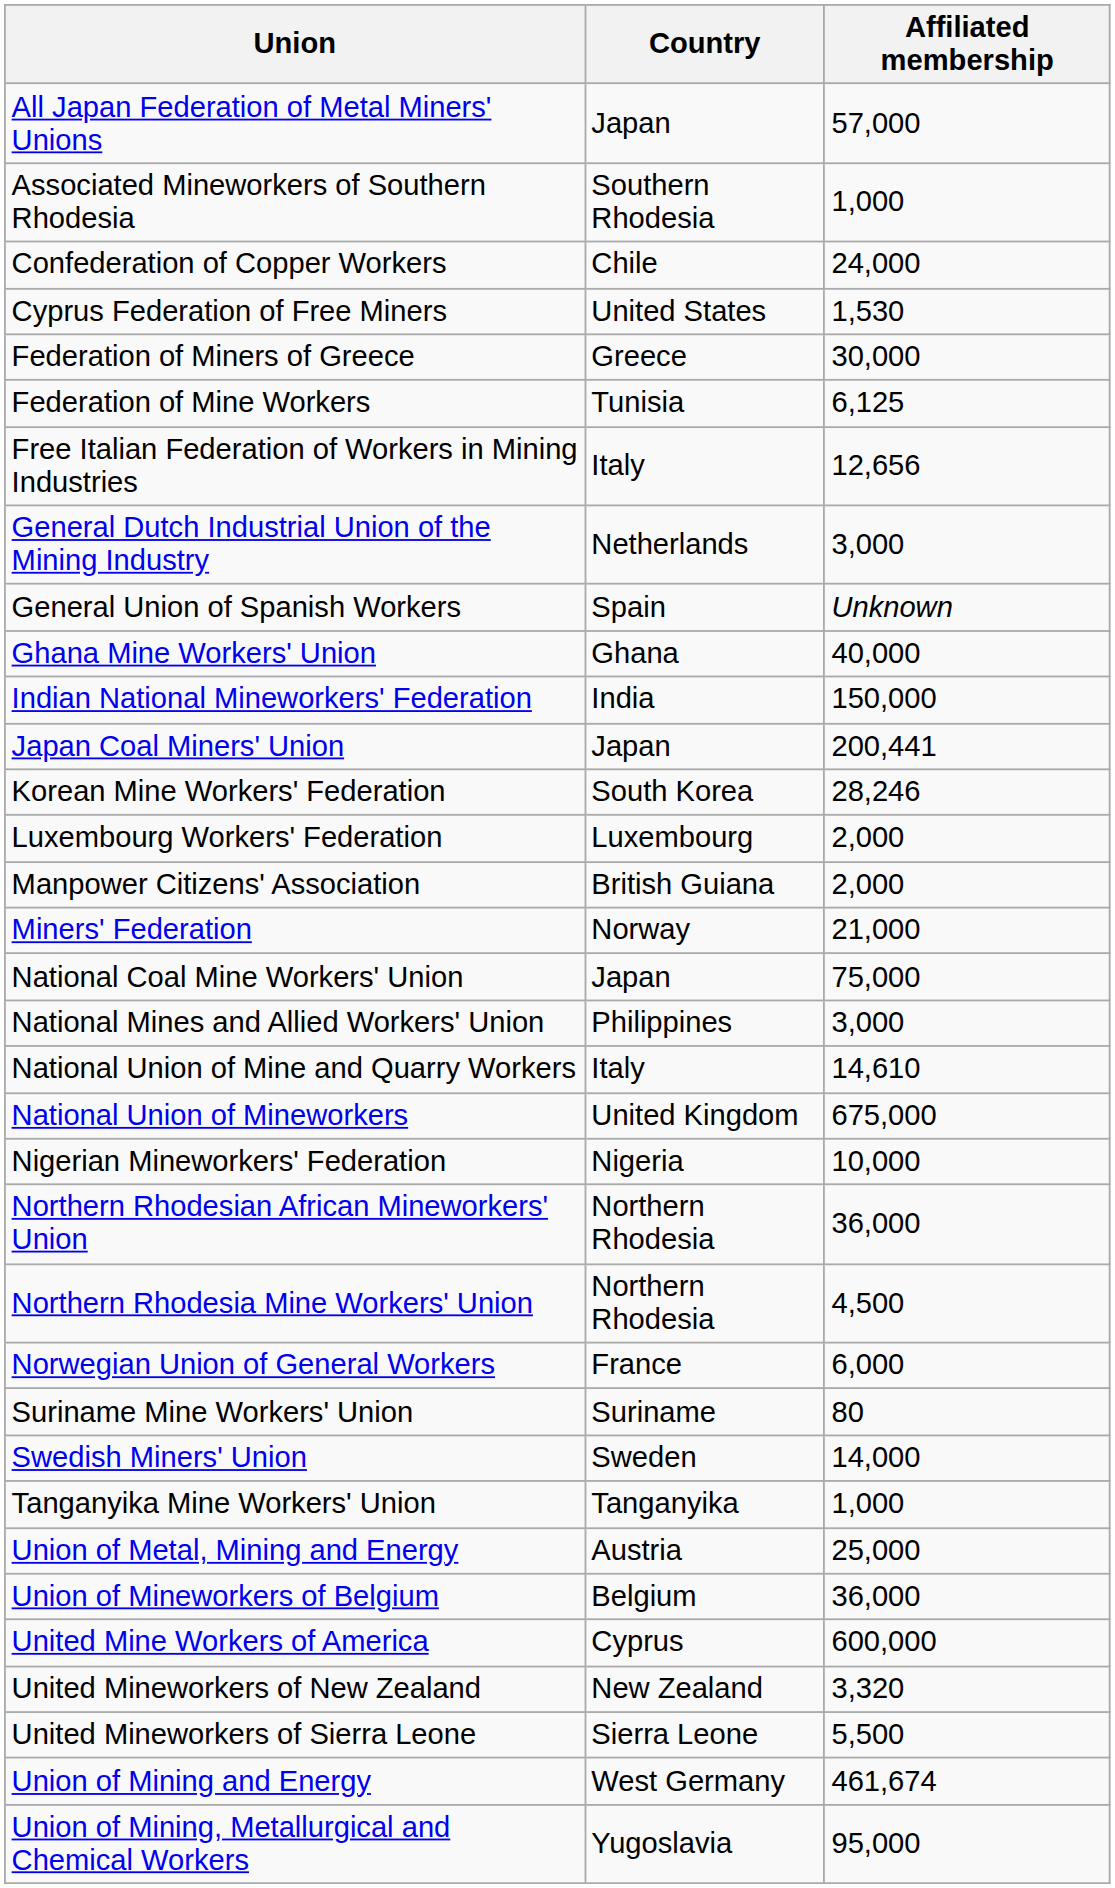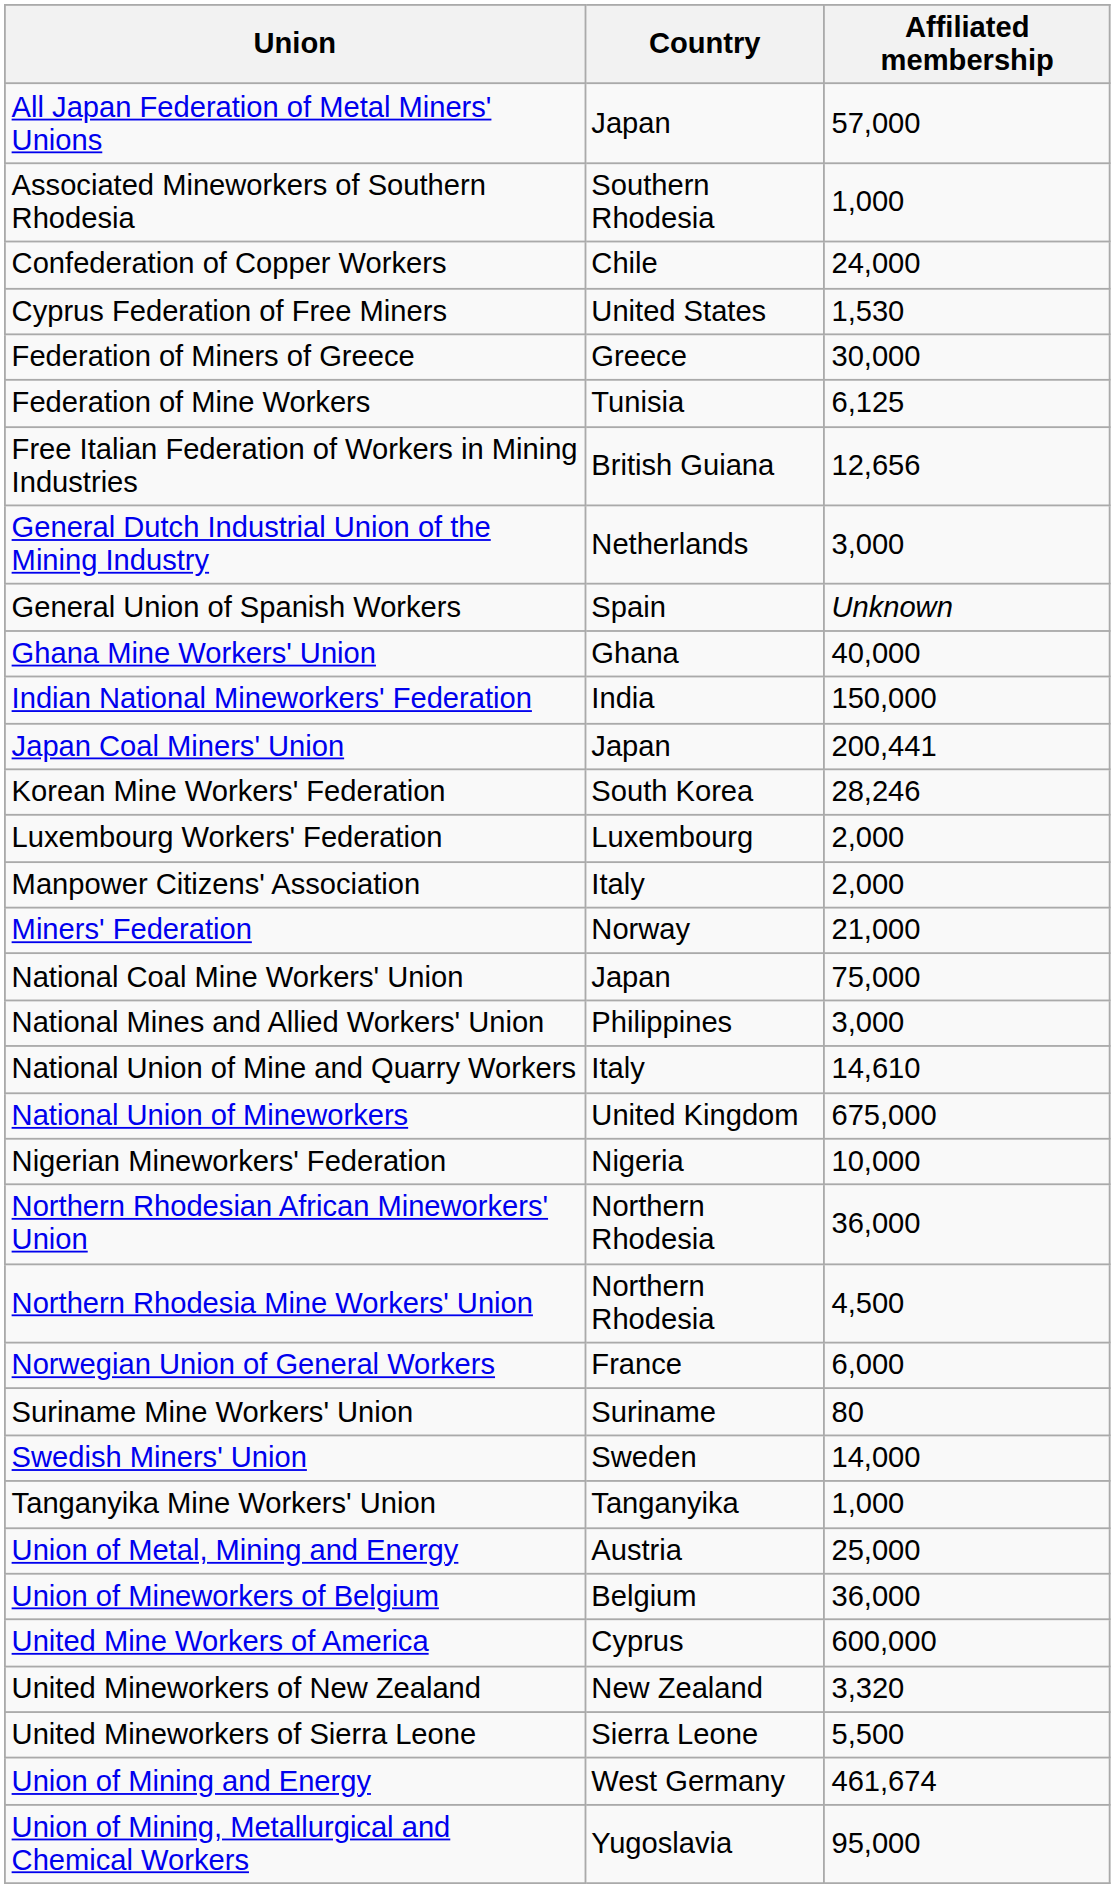Free Italian Federation of Workers in Mining Industries | Country: Italy -> British Guiana
Manpower Citizens' Association | Country: British Guiana -> Italy
